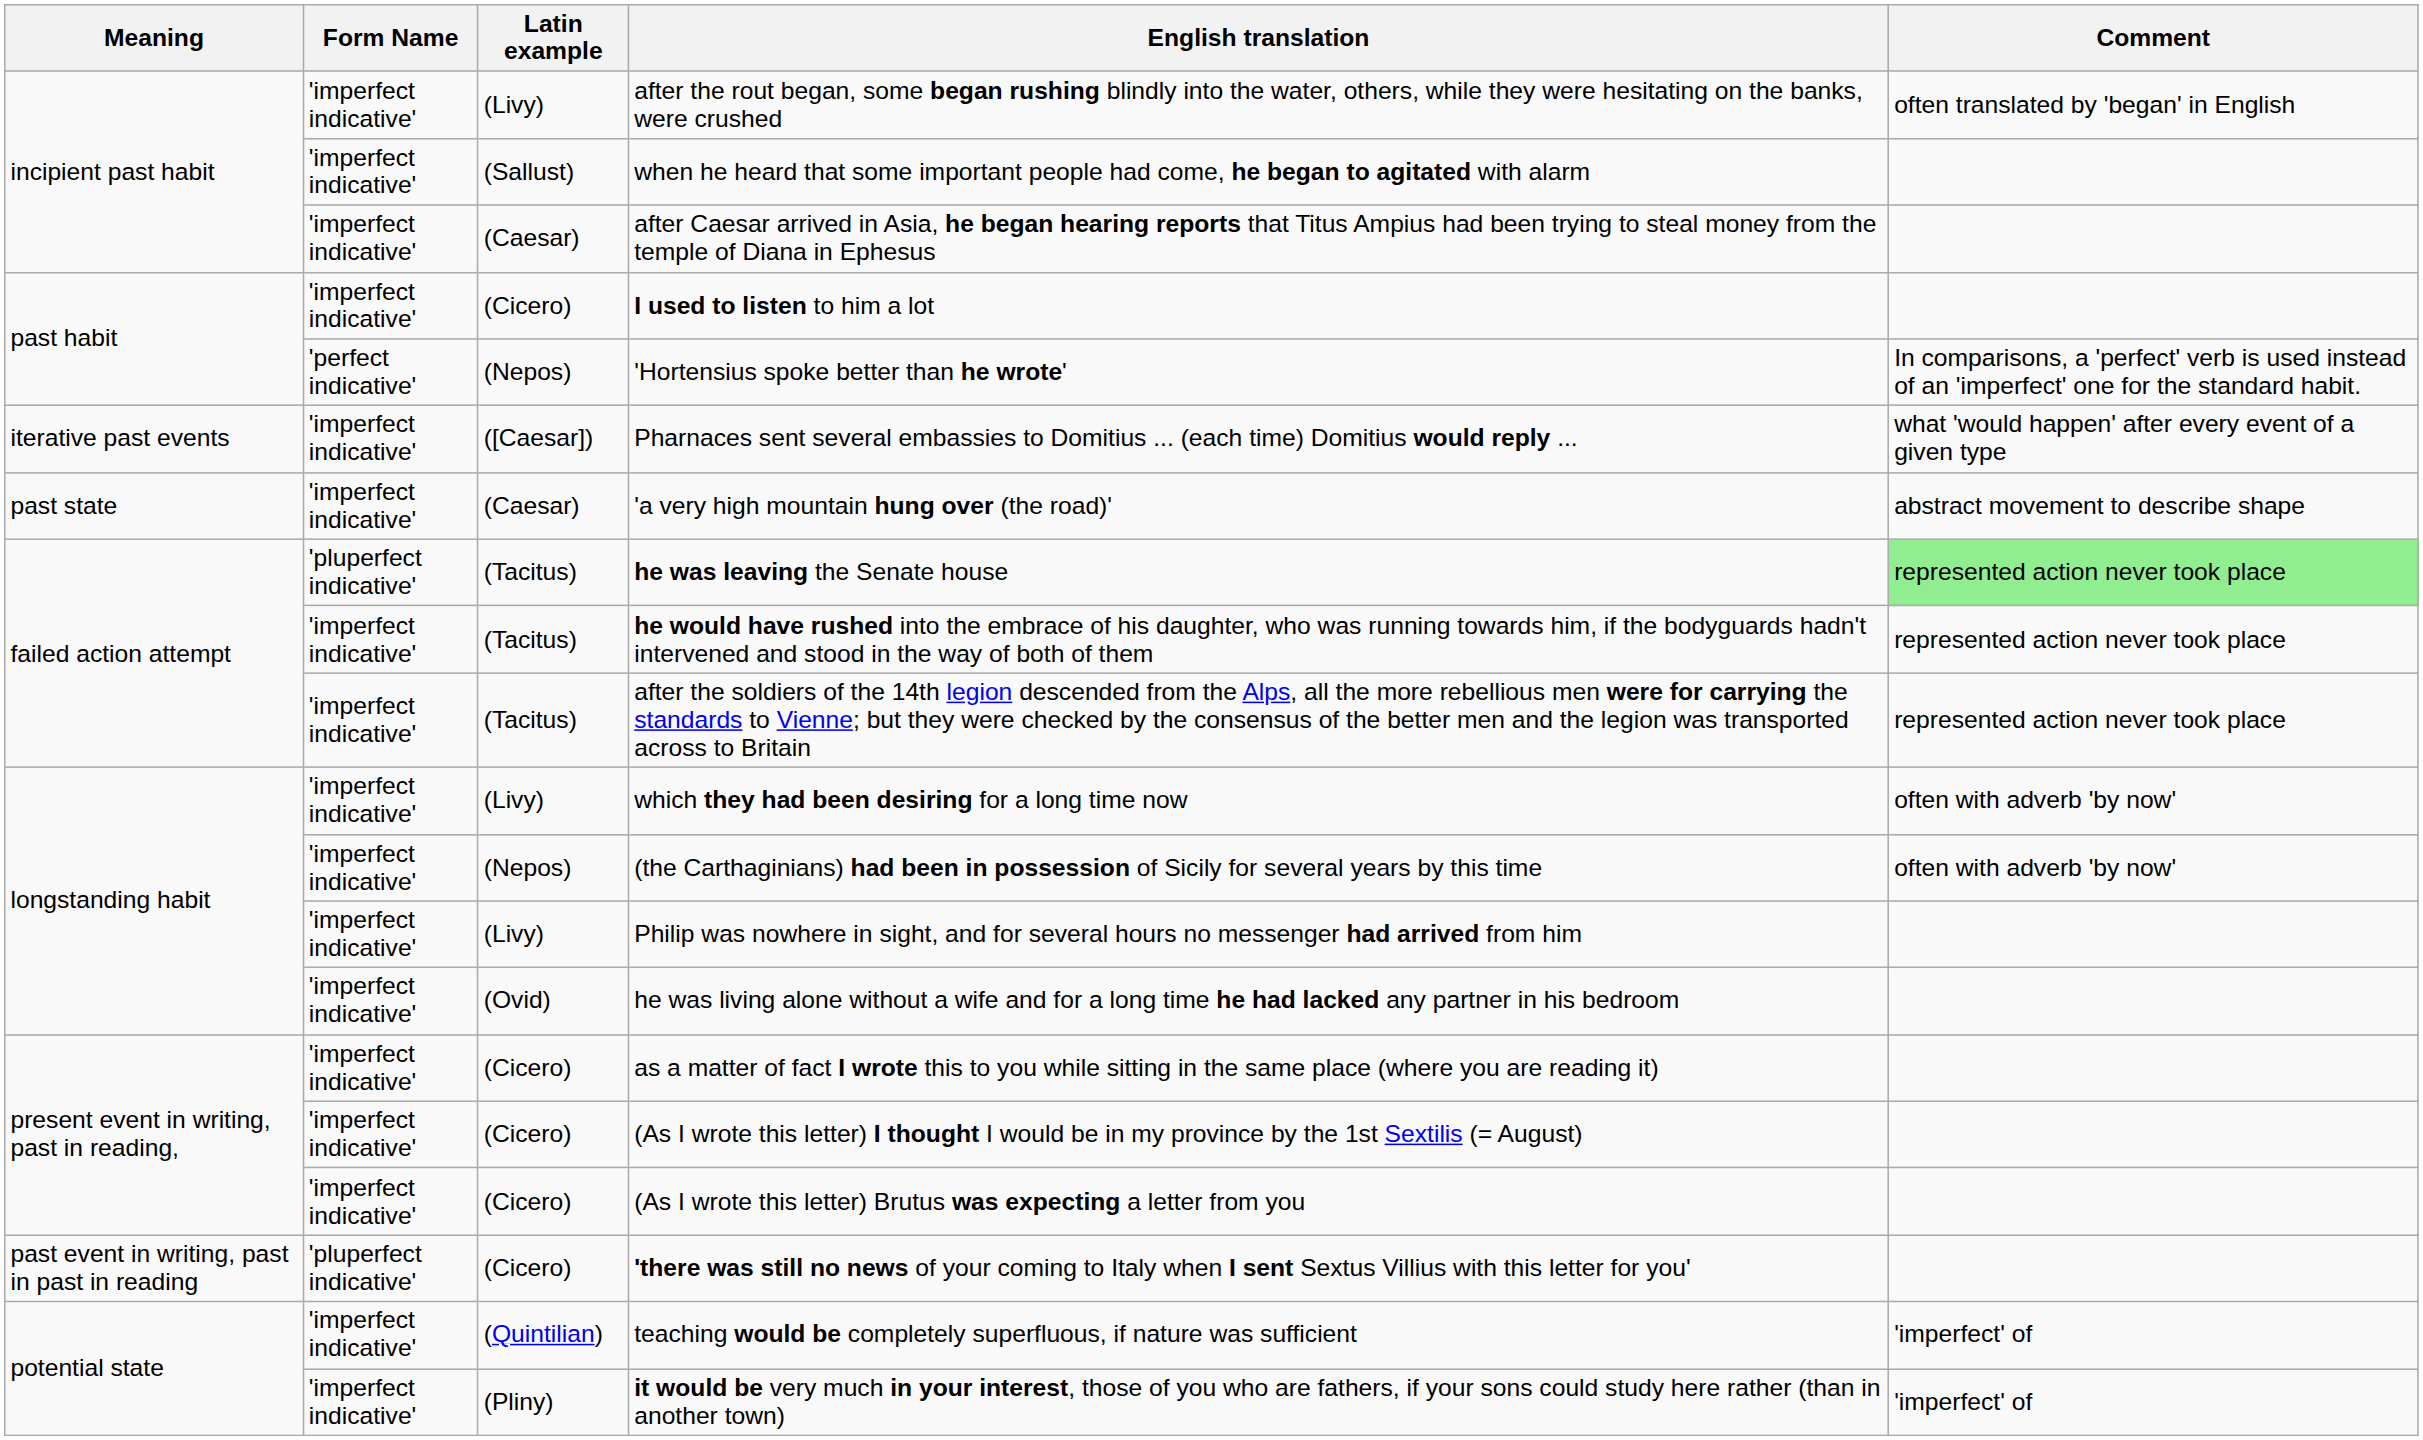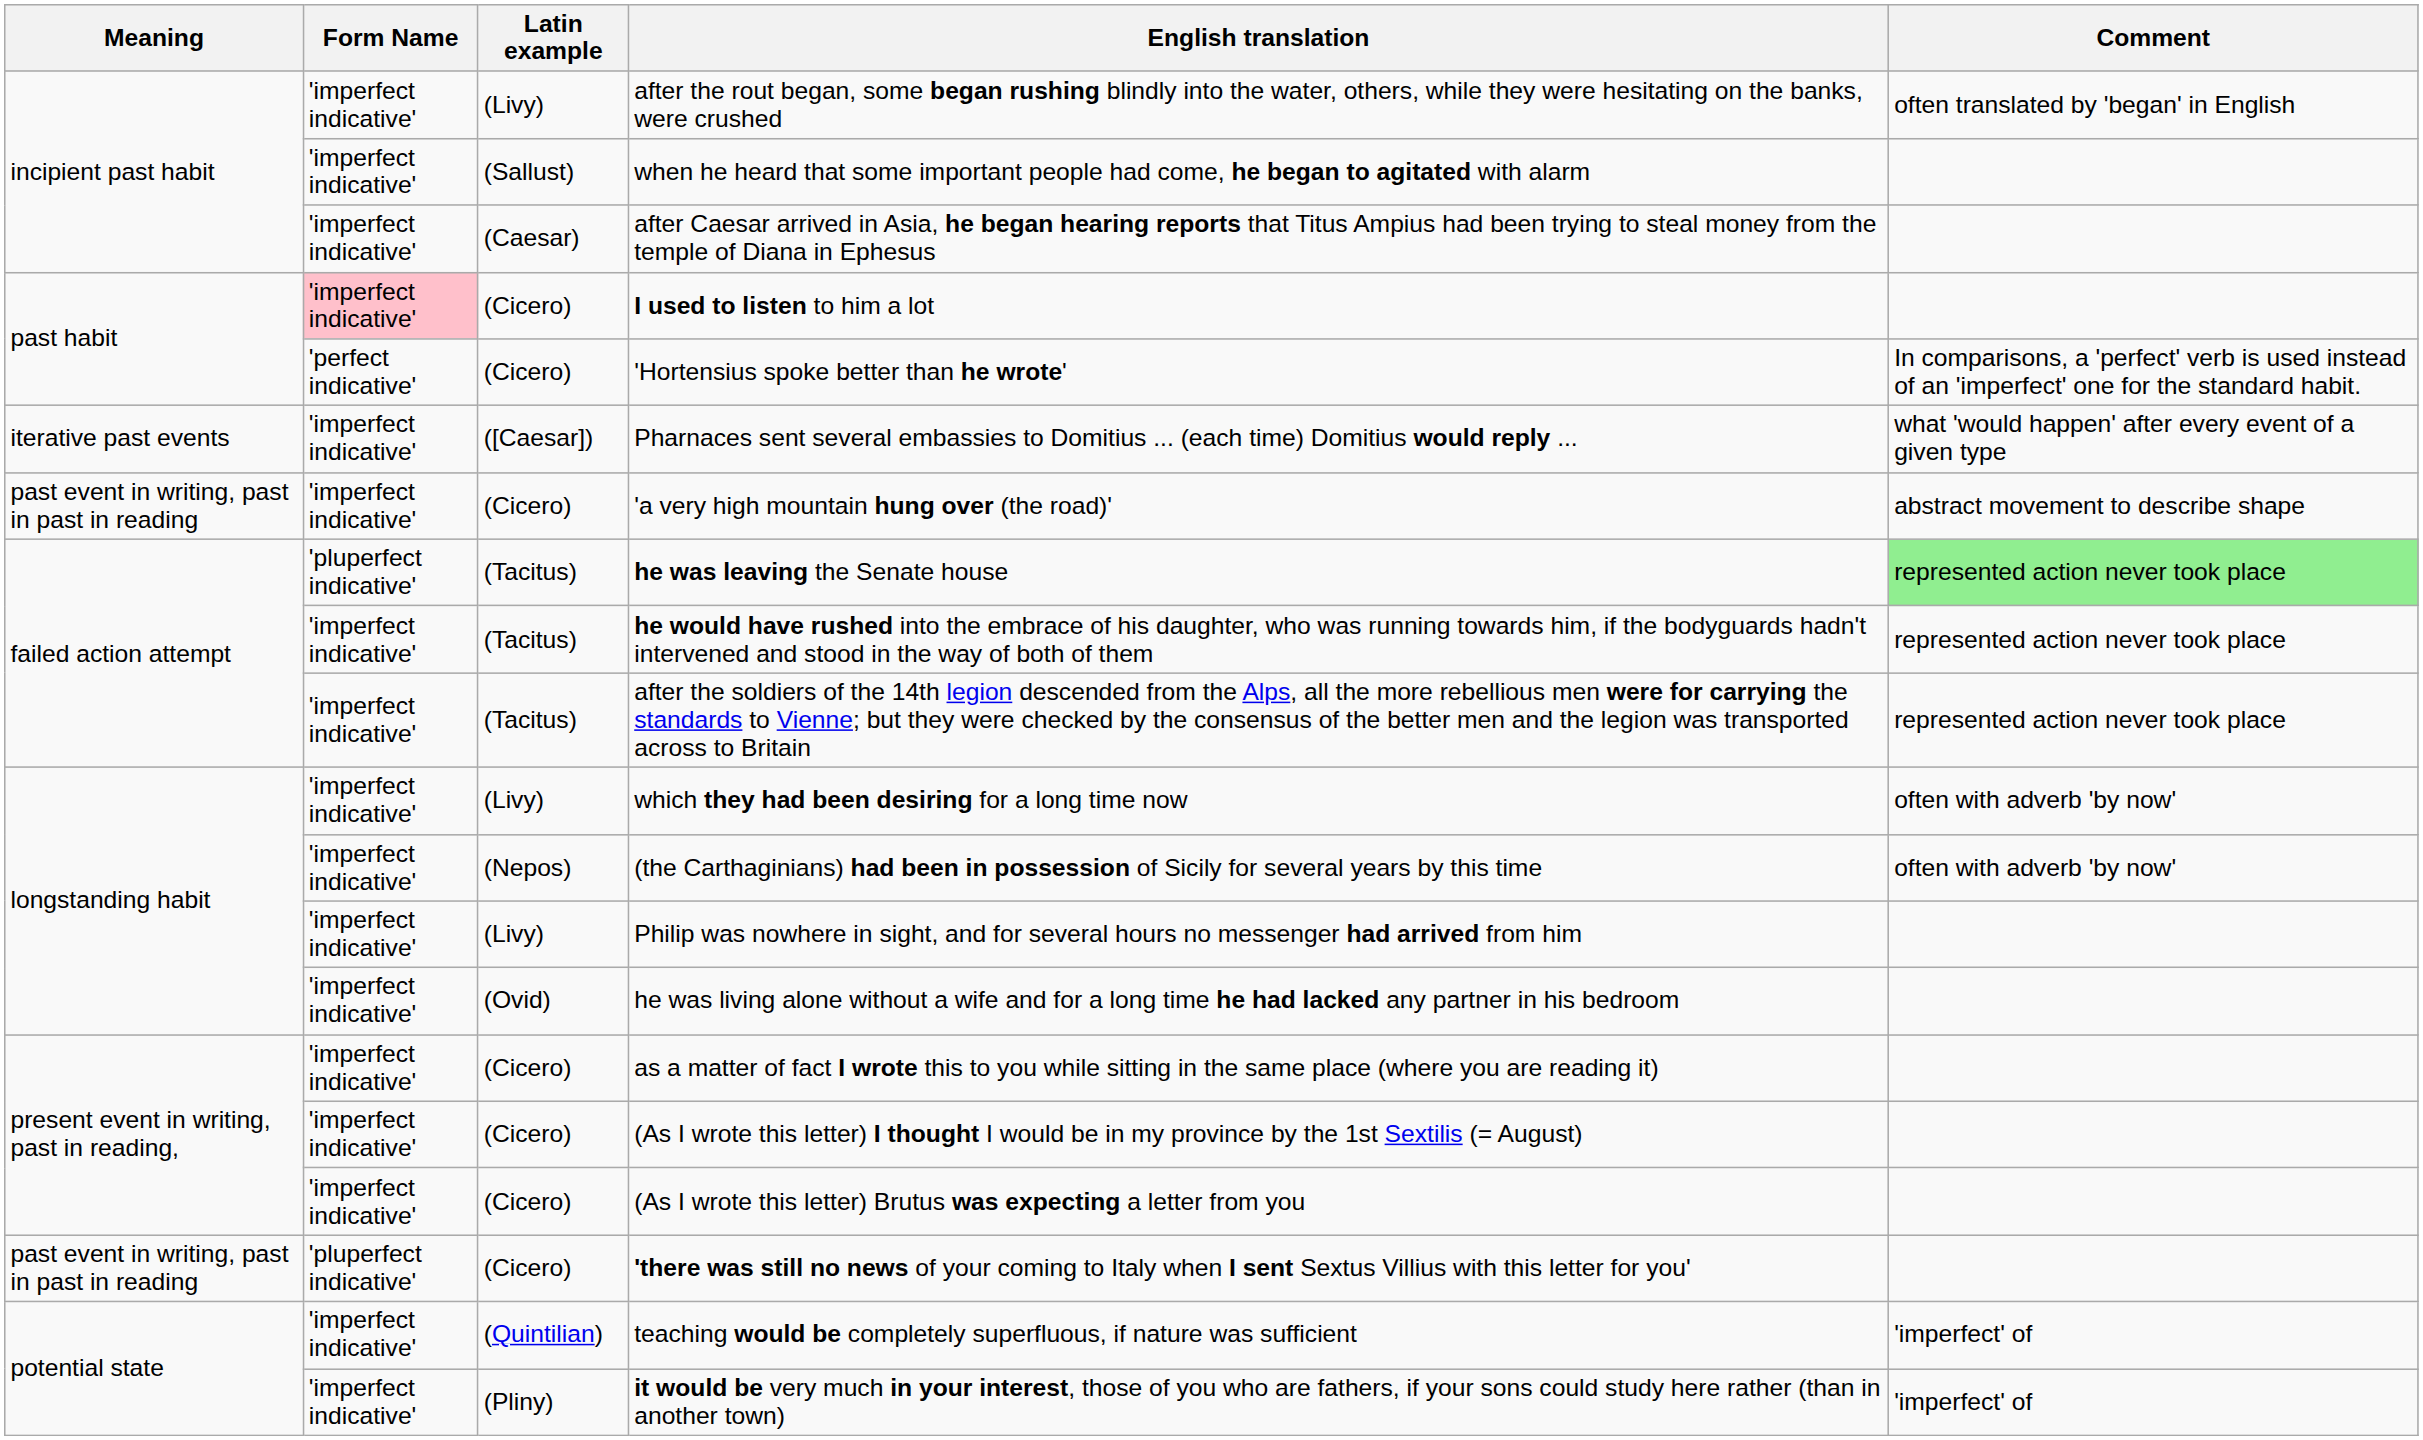I used to listen to him a lot | Form Name: no background -> pink background
'Hortensius spoke better than he wrote' | Latin example: (Nepos) -> (Cicero)
'a very high mountain hung over (the road)' | Meaning: past state -> past event in writing, past in past in reading
'a very high mountain hung over (the road)' | Latin example: (Caesar) -> (Cicero)
